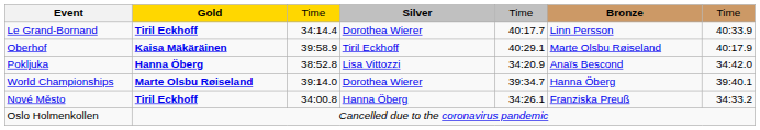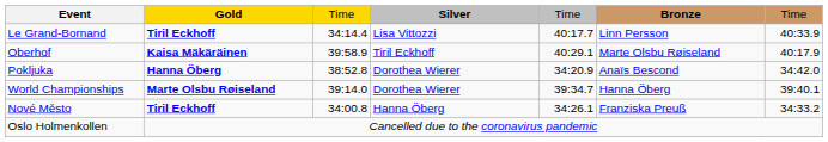Le Grand-Bornand | Silver: Dorothea Wierer -> Lisa Vittozzi
Pokljuka | Silver: Lisa Vittozzi -> Dorothea Wierer
